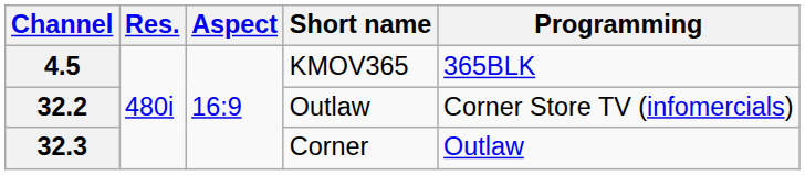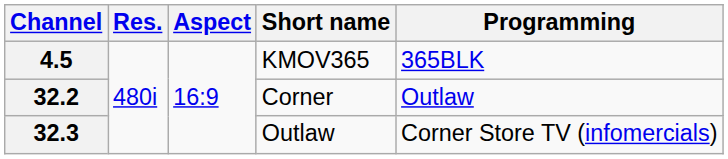32.2 | Short name: Outlaw -> Corner
32.2 | Programming: Corner Store TV (infomercials) -> Outlaw
32.3 | Short name: Corner -> Outlaw
32.3 | Programming: Outlaw -> Corner Store TV (infomercials)
